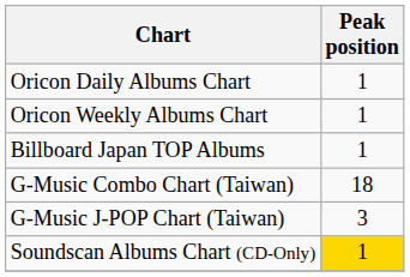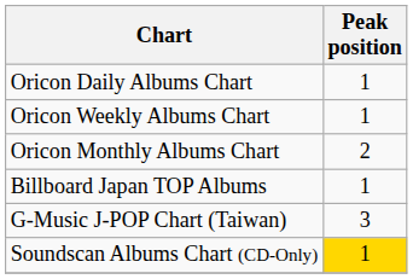+ row: Oricon Monthly Albums Chart | 2
- row: G-Music Combo Chart (Taiwan) | 18
